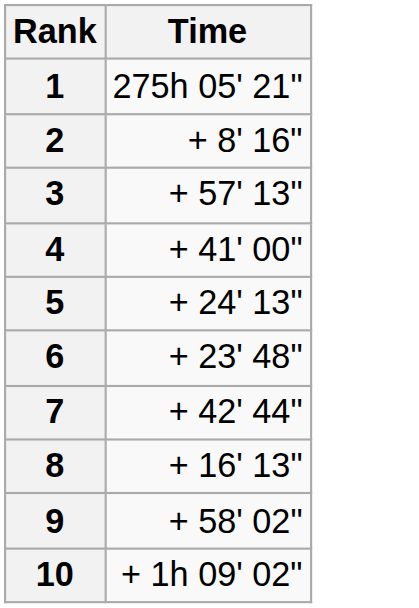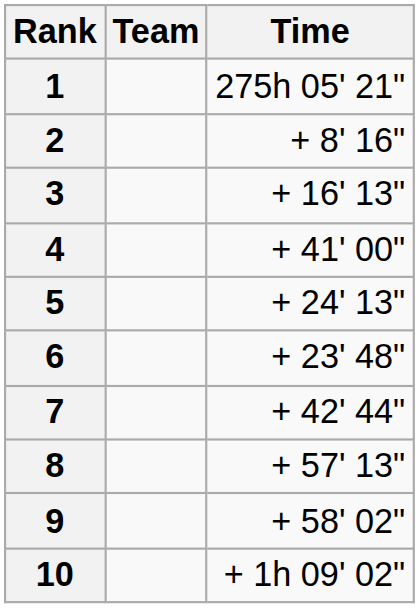+ column: Team
3 | Time: + 57' 13" -> + 16' 13"
8 | Time: + 16' 13" -> + 57' 13"
